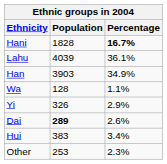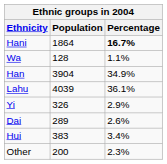Hani | Population: 1828 -> 1864
rows swapped: Lahu <-> Wa
Han | Population: 3903 -> 3904
Dai | Population: bold -> normal
Other | Population: 253 -> 200
